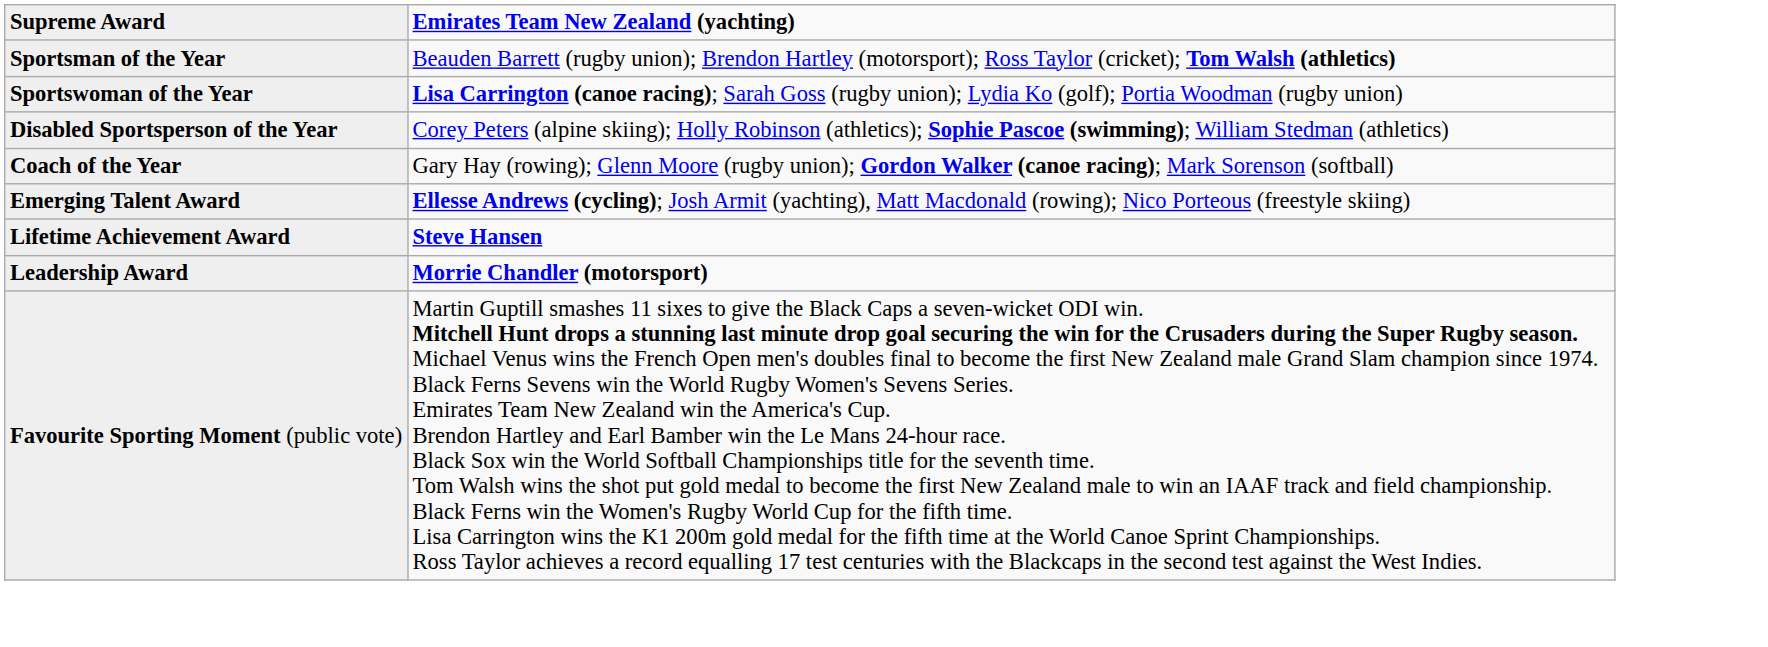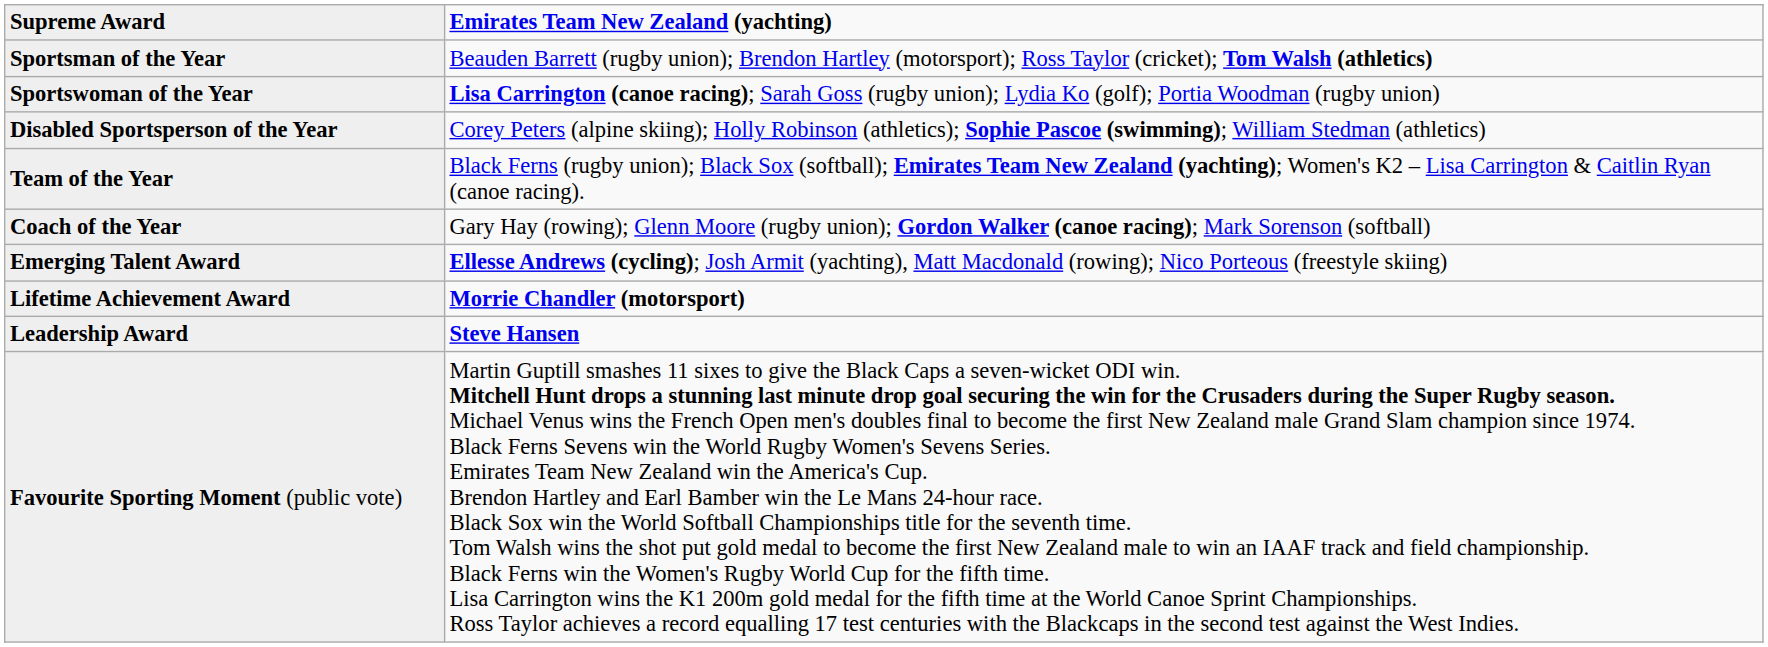+ row: Team of the Year | Black Ferns (rugby union); Black Sox (softball); Emirates Team New Zealand (yachting); Women's K2 – Lisa Carrington & Caitlin Ryan (canoe racing).
Lifetime Achievement Award | Emirates Team New Zealand (yachting): Steve Hansen -> Morrie Chandler (motorsport)
Leadership Award | Emirates Team New Zealand (yachting): Morrie Chandler (motorsport) -> Steve Hansen
